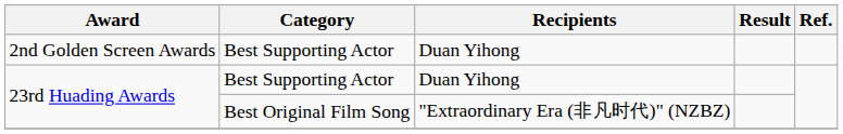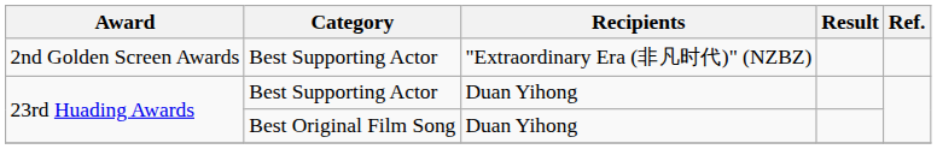2nd Golden Screen Awards | Recipients: Duan Yihong -> "Extraordinary Era (非凡时代)" (NZBZ)
23rd Huading Awards / Best Original Film Song | Recipients: "Extraordinary Era (非凡时代)" (NZBZ) -> Duan Yihong
